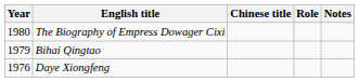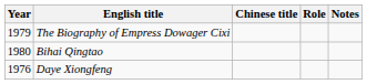The Biography of Empress Dowager Cixi | Year: 1980 -> 1979
Bihai Qingtao | Year: 1979 -> 1980
